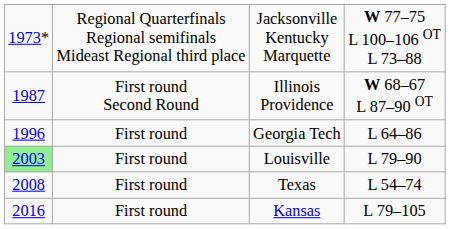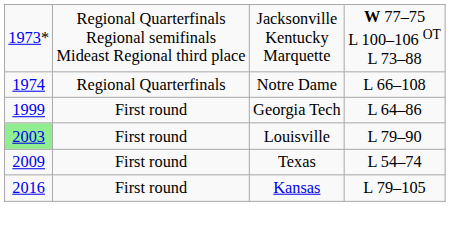+ row: 1974 | Regional Quarterfinals | Notre Dame | L 66–108
- row: 1987 | First round Second Round | Illinois Providence | W 68–67 L 87–90 OT
Georgia Tech | column 1: 1996 -> 1999
Texas | column 1: 2008 -> 2009
